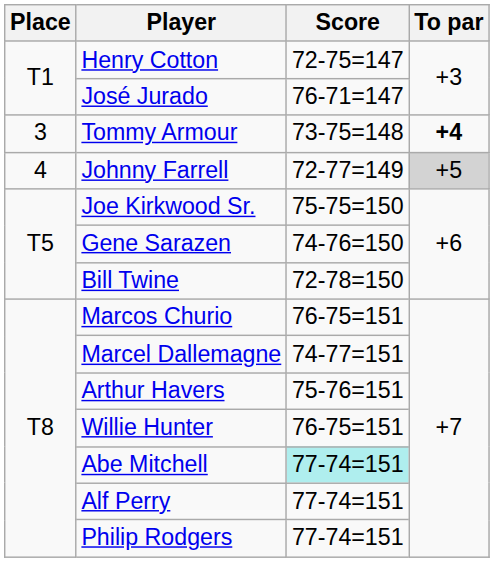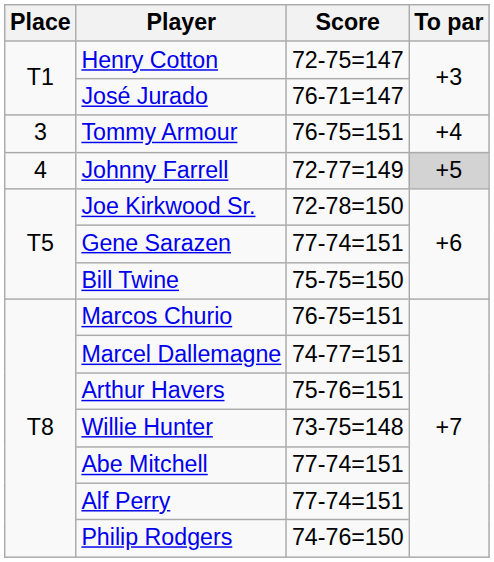Tommy Armour | Score: 73-75=148 -> 76-75=151
Tommy Armour | To par: bold -> normal
Joe Kirkwood Sr. | Score: 75-75=150 -> 72-78=150
Gene Sarazen | Score: 74-76=150 -> 77-74=151
Bill Twine | Score: 72-78=150 -> 75-75=150
Willie Hunter | Score: 76-75=151 -> 73-75=148
Abe Mitchell | Score: paleturquoise background -> no background
Philip Rodgers | Score: 77-74=151 -> 74-76=150
